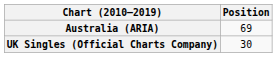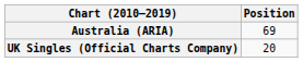UK Singles (Official Charts Company) | Position: 30 -> 20
